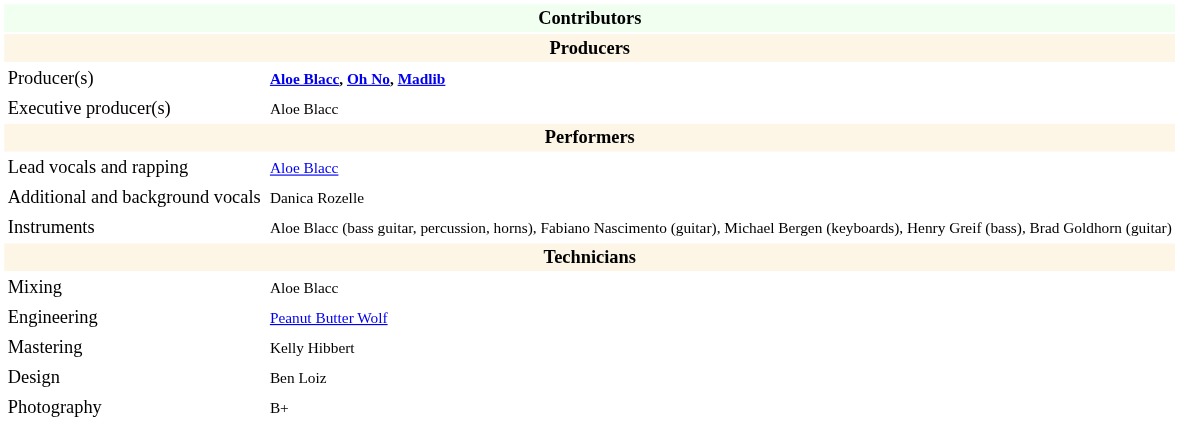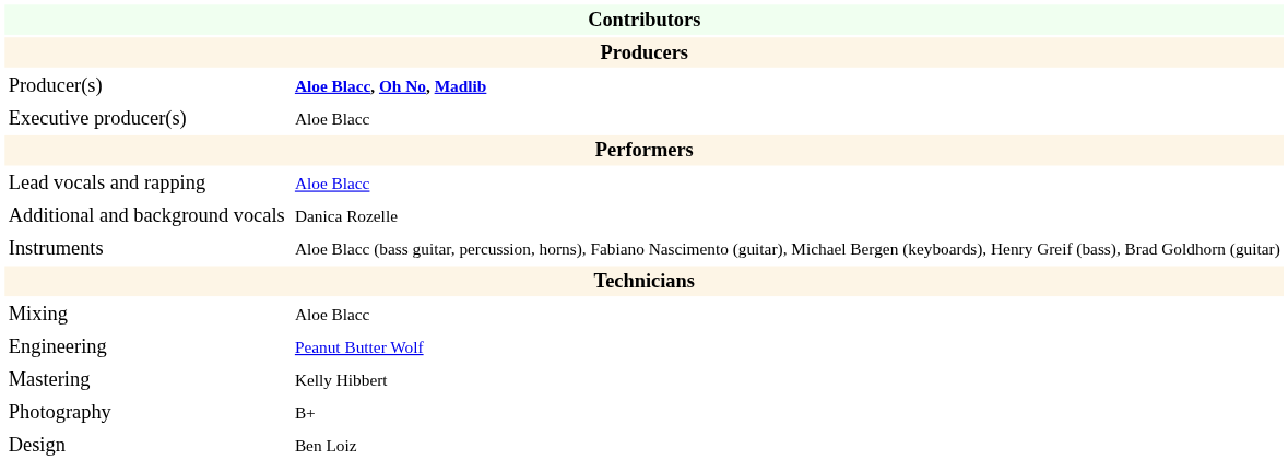rows swapped: Photography <-> Design
